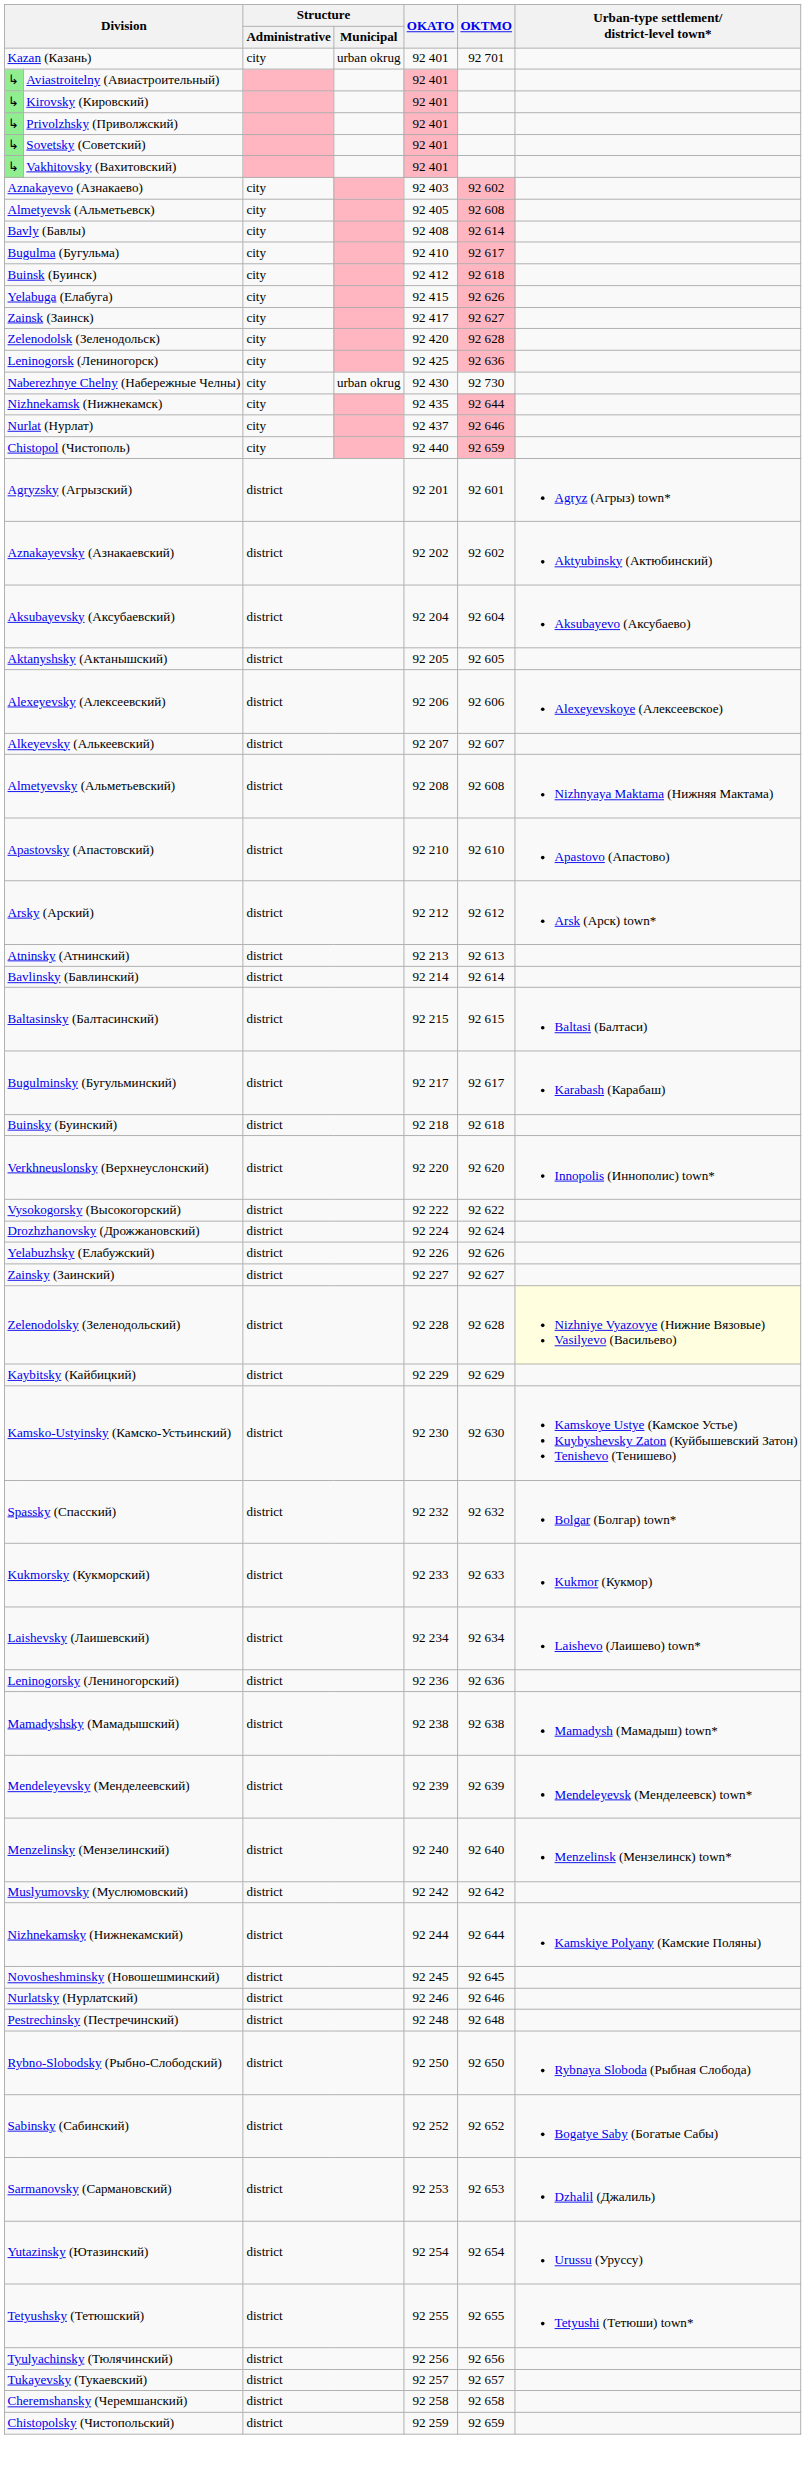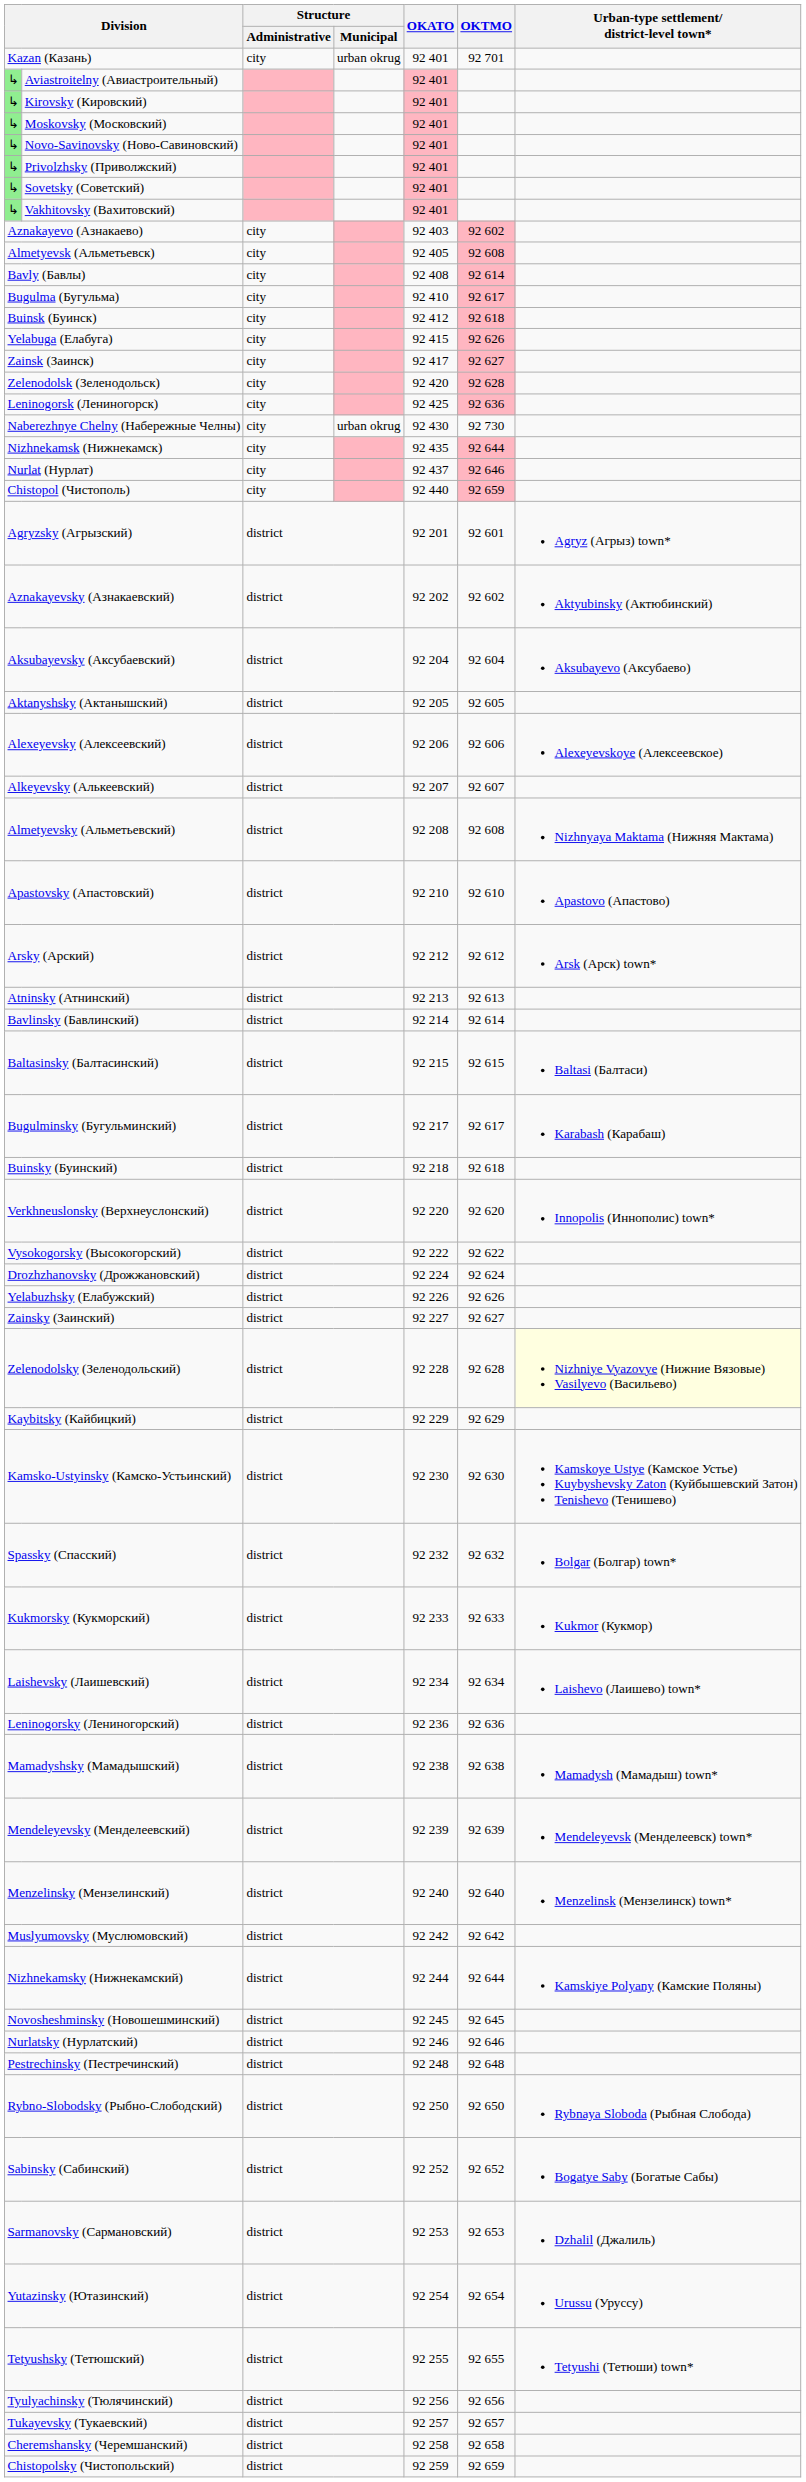+ row: ↳ | Moskovsky (Московский) | 92 401
+ row: ↳ | Novo-Savinovsky (Ново-Савиновский) | 92 401
